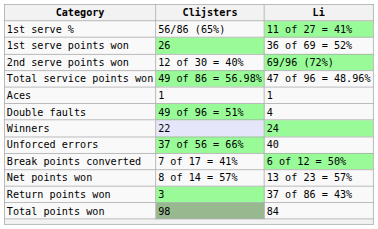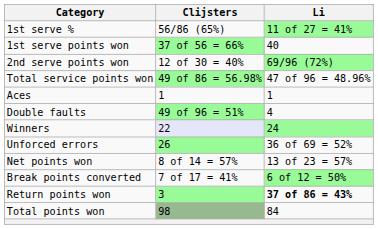1st serve points won | Clijsters: 26 -> 37 of 56 = 66%
1st serve points won | Li: 36 of 69 = 52% -> 40
Unforced errors | Clijsters: 37 of 56 = 66% -> 26
Unforced errors | Li: 40 -> 36 of 69 = 52%
rows swapped: Net points won <-> Break points converted
Return points won | Li: normal -> bold
